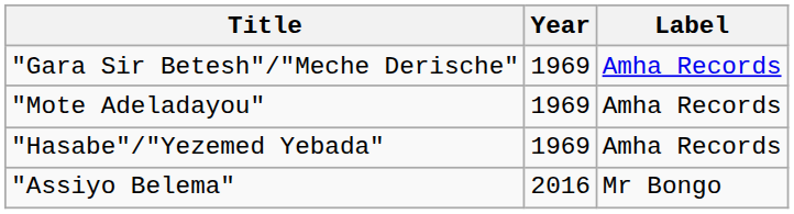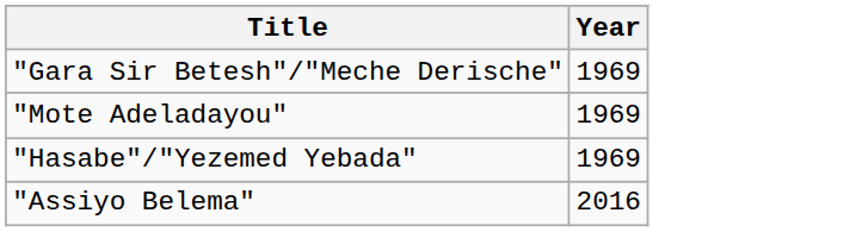- column: Label | Amha Records | Amha Records | Amha Records | Mr Bongo
